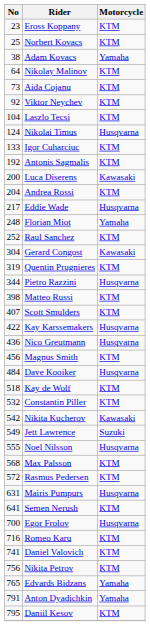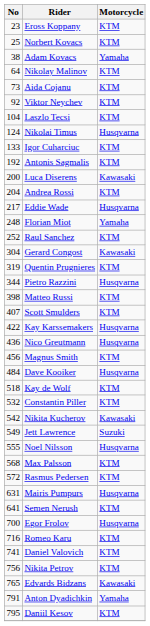Edvards Bidzans | Motorcycle: Yamaha -> Kawasaki
